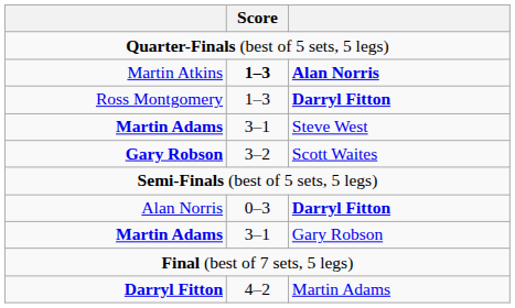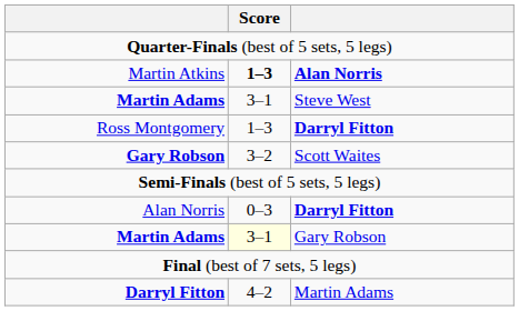rows swapped: Ross Montgomery <-> Martin Adams / Steve West
Martin Adams / Gary Robson | Score: no background -> lightyellow background
